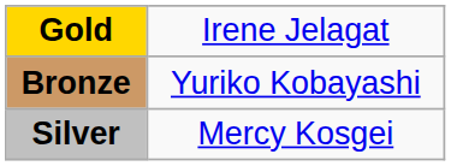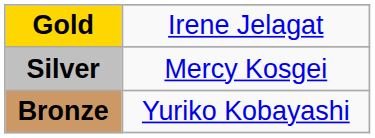rows swapped: Silver <-> Bronze
